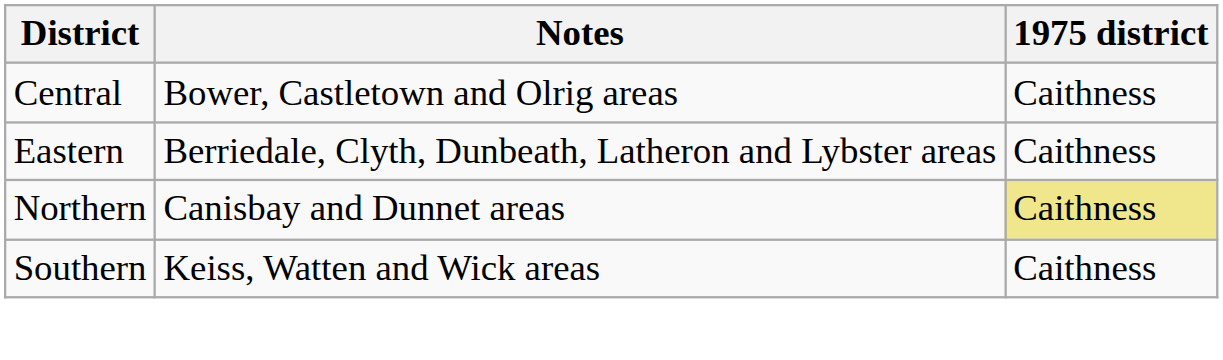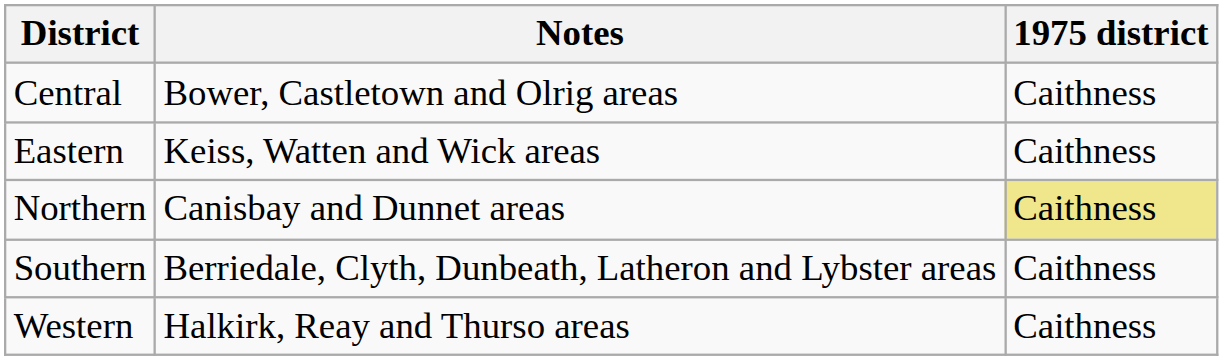Eastern | Notes: Berriedale, Clyth, Dunbeath, Latheron and Lybster areas -> Keiss, Watten and Wick areas
Southern | Notes: Keiss, Watten and Wick areas -> Berriedale, Clyth, Dunbeath, Latheron and Lybster areas
+ row: Western | Halkirk, Reay and Thurso areas | Caithness
